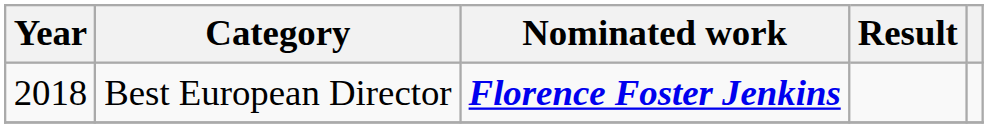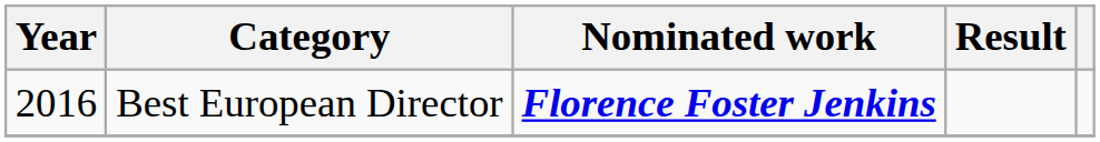Best European Director | Year: 2018 -> 2016
